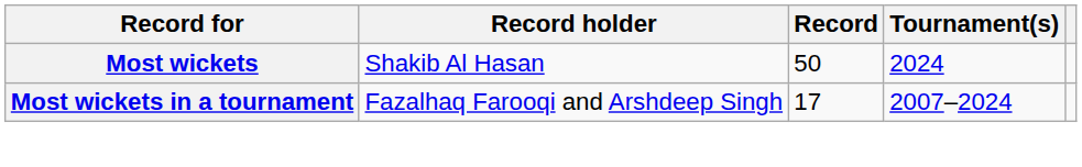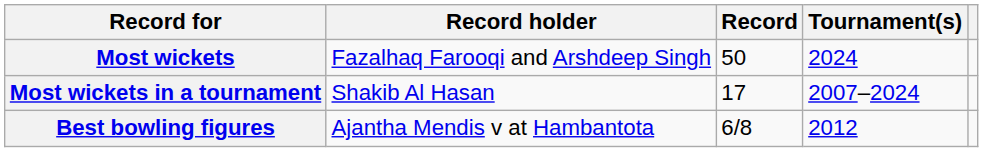Most wickets | Record holder: Shakib Al Hasan -> Fazalhaq Farooqi and Arshdeep Singh
Most wickets in a tournament | Record holder: Fazalhaq Farooqi and Arshdeep Singh -> Shakib Al Hasan
+ row: Best bowling figures | Ajantha Mendis v at Hambantota | 6/8 | 2012
